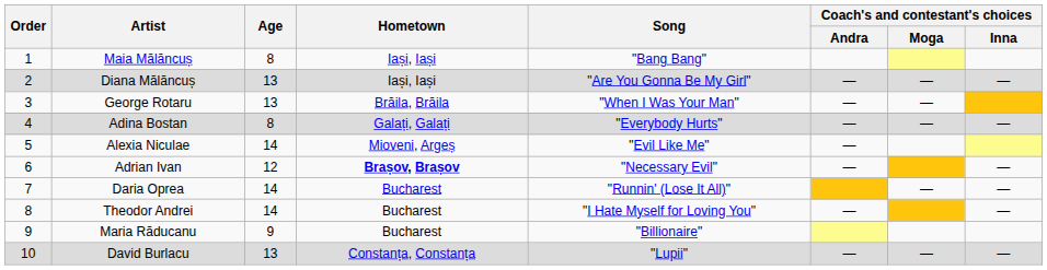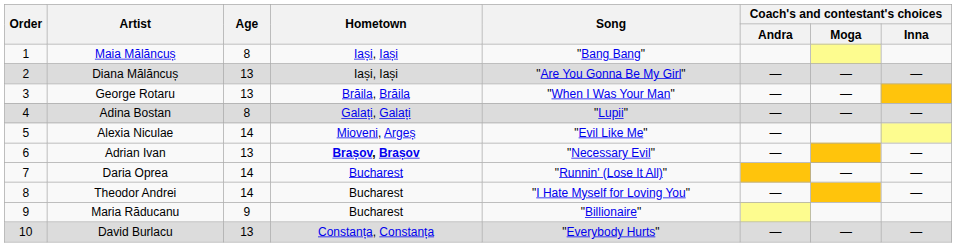Adina Bostan | Song: "Everybody Hurts" -> "Lupii"
Adrian Ivan | Age: 12 -> 13
David Burlacu | Song: "Lupii" -> "Everybody Hurts"
